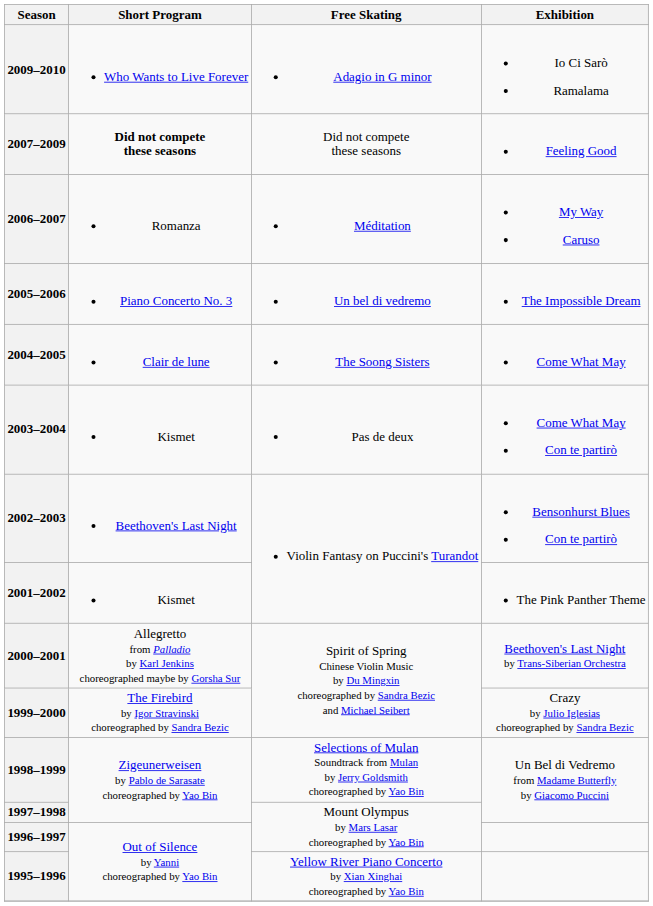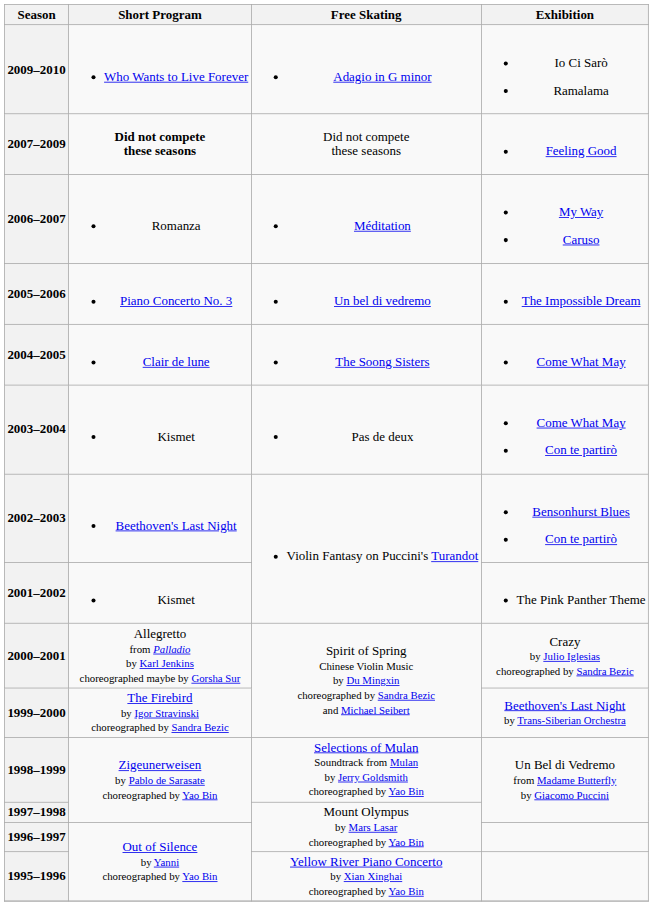2000–2001 | Exhibition: Beethoven's Last Night by Trans-Siberian Orchestra -> Crazy by Julio Iglesias choreographed by Sandra Bezic
1999–2000 | Exhibition: Crazy by Julio Iglesias choreographed by Sandra Bezic -> Beethoven's Last Night by Trans-Siberian Orchestra
